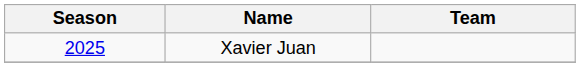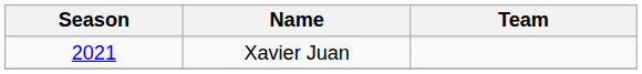Xavier Juan | Season: 2025 -> 2021
